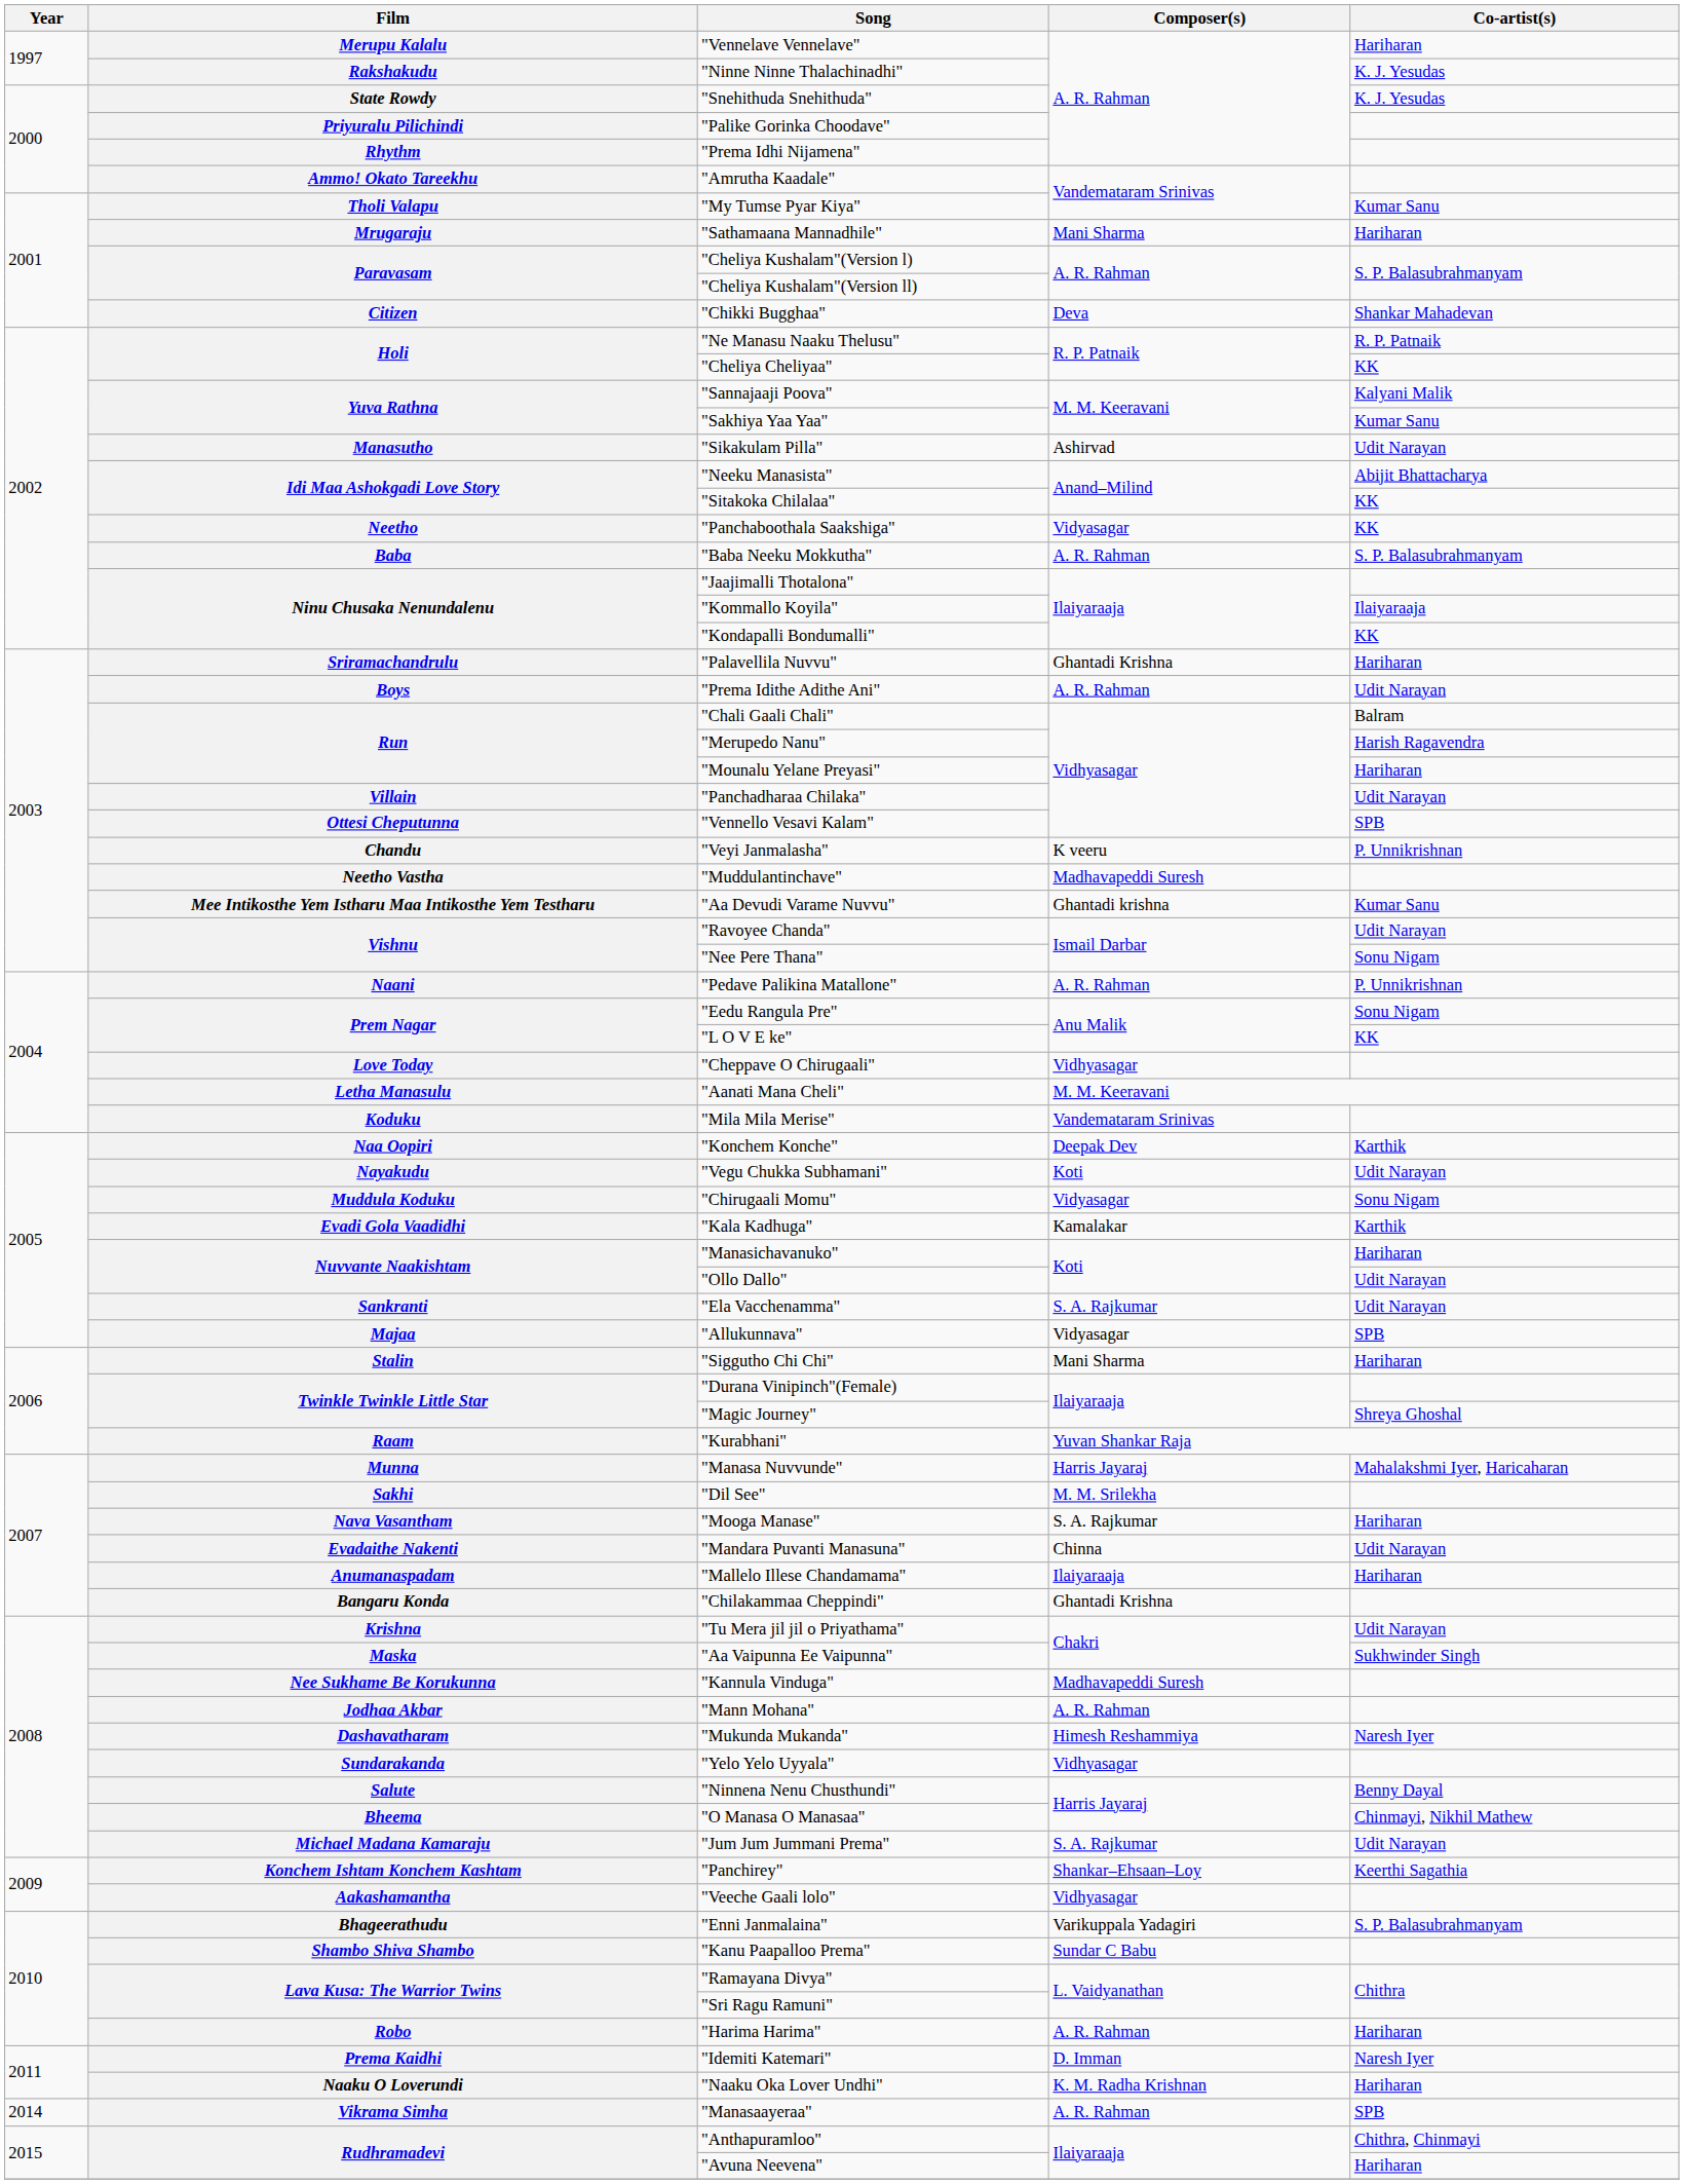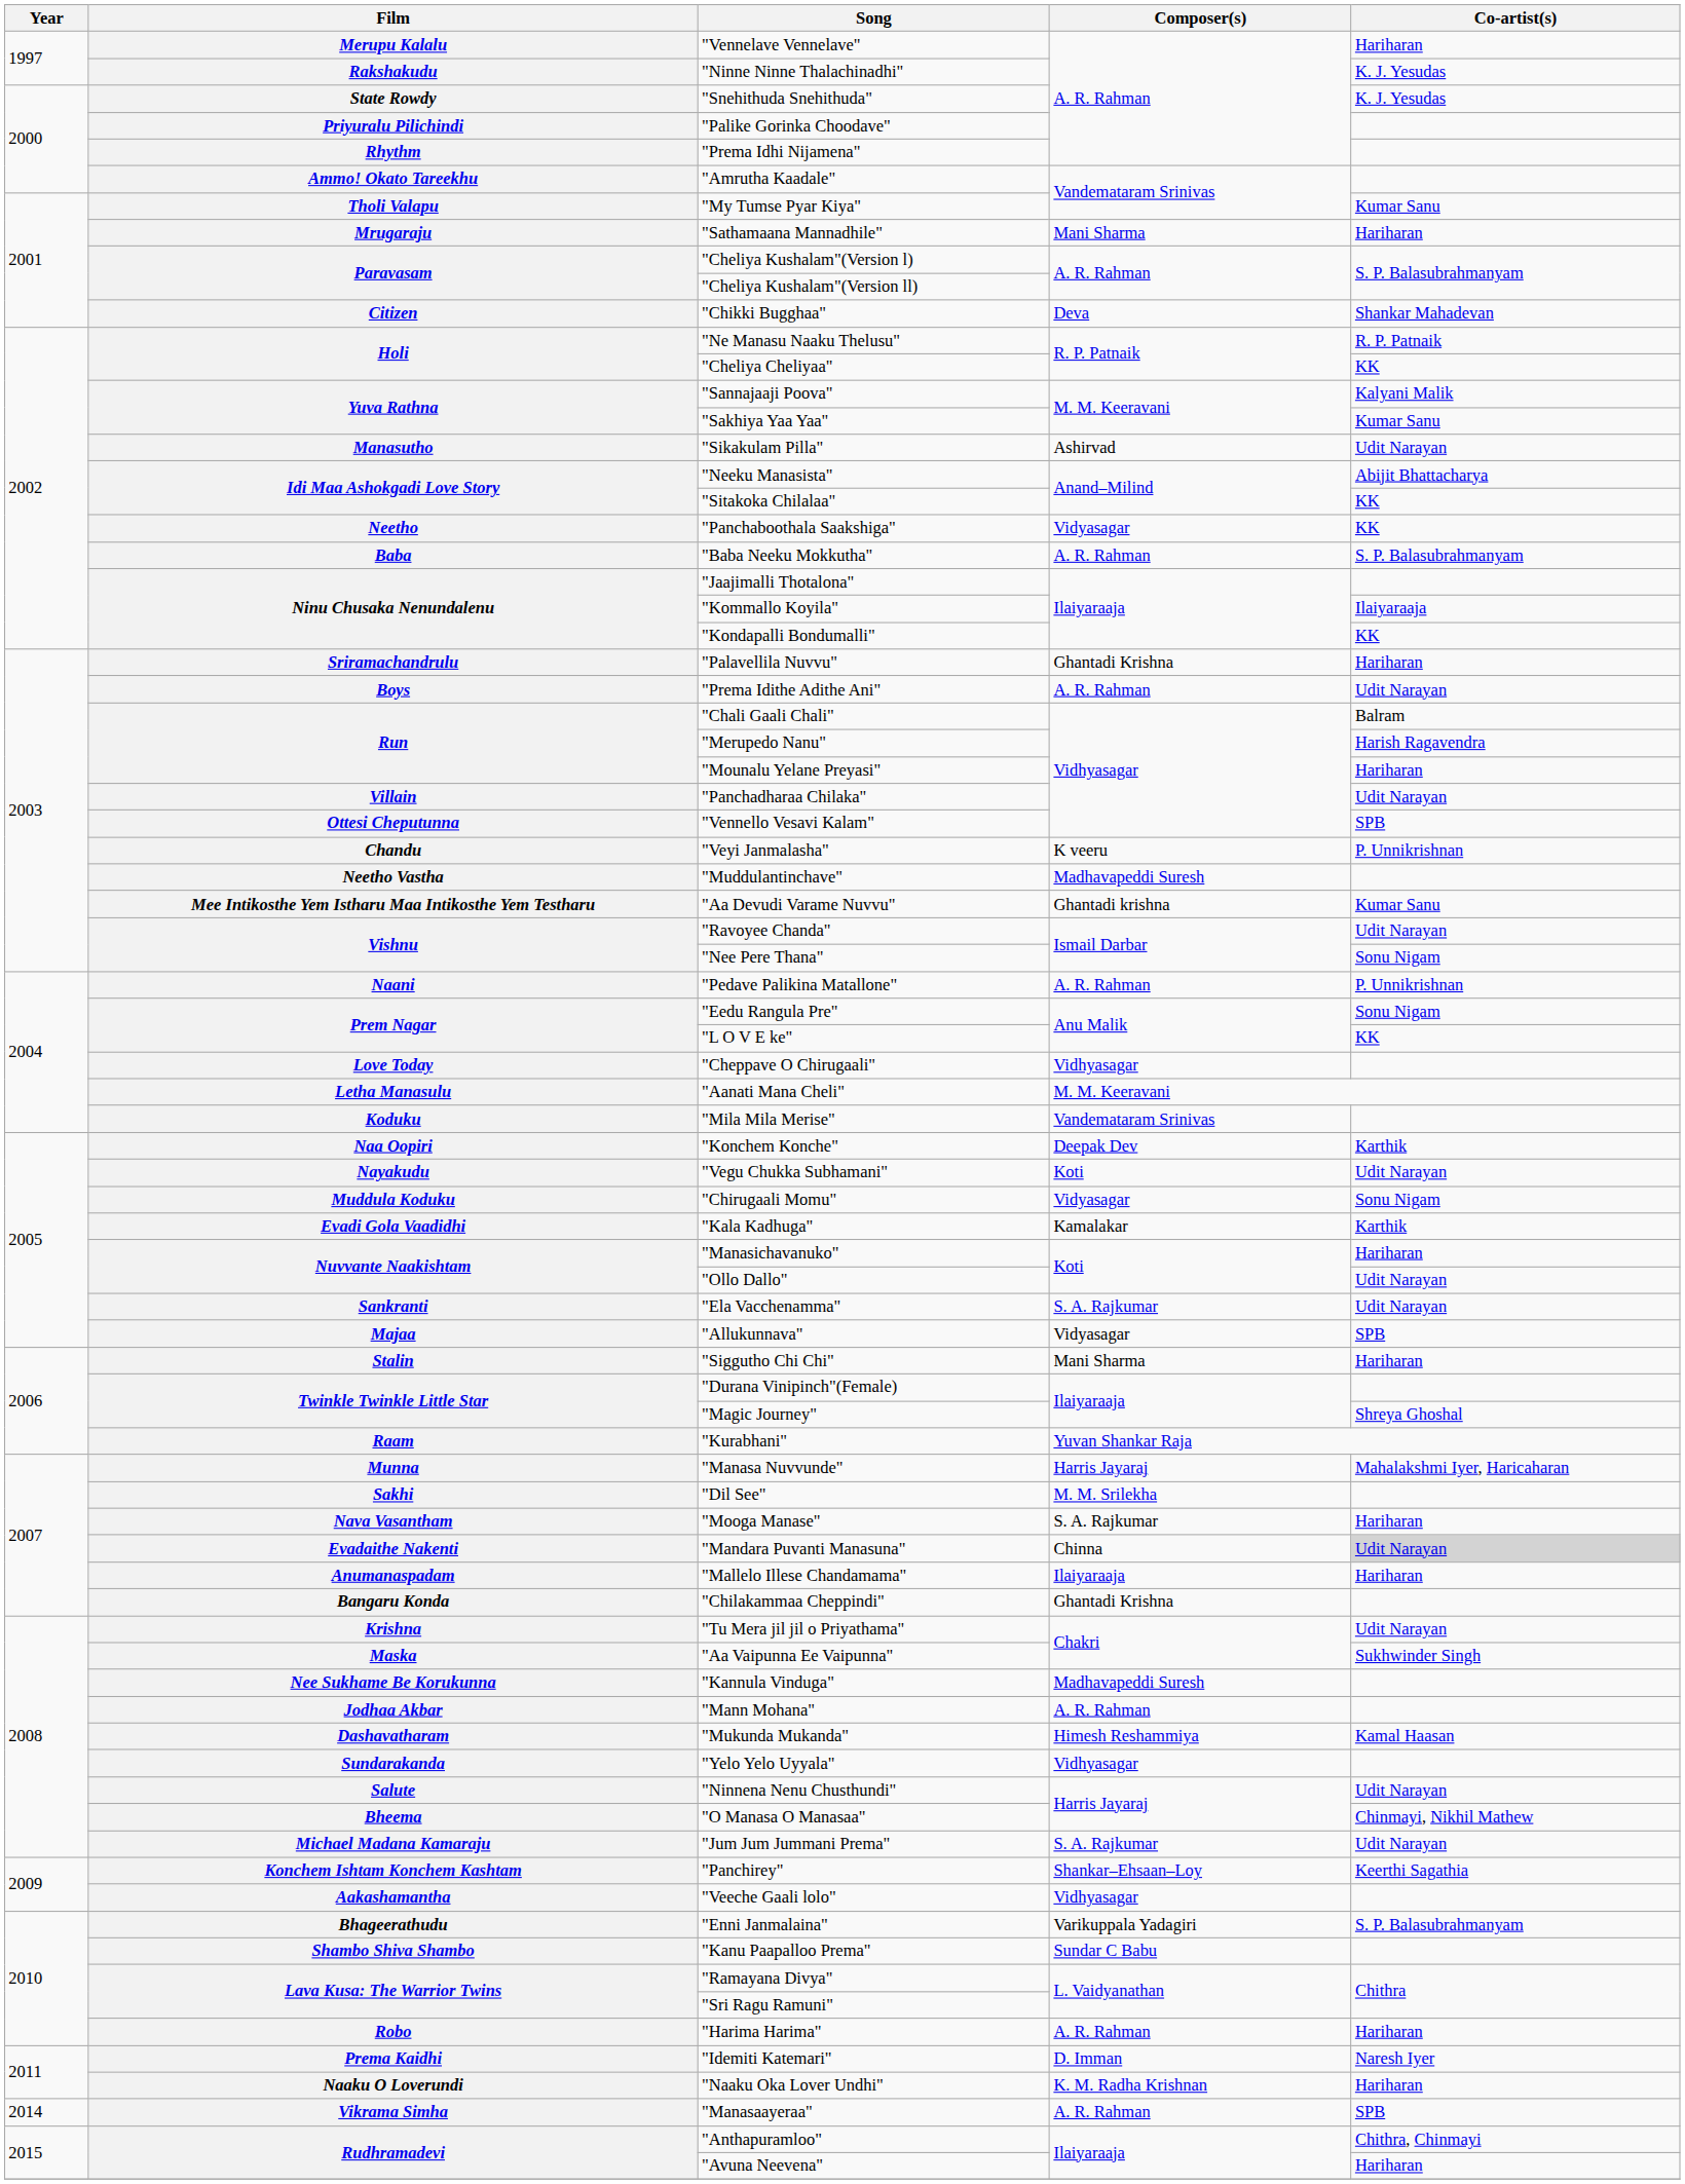"Mandara Puvanti Manasuna" | Co-artist(s): no background -> lightgrey background
"Mukunda Mukanda" | Co-artist(s): Naresh Iyer -> Kamal Haasan
"Ninnena Nenu Chusthundi" | Co-artist(s): Benny Dayal -> Udit Narayan
